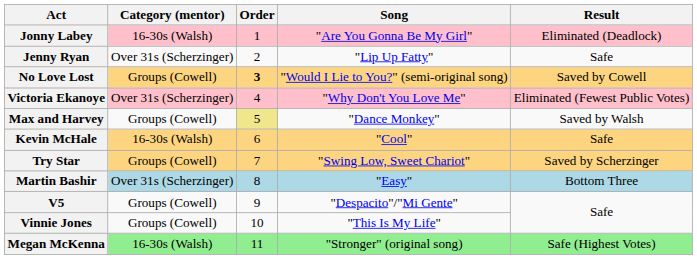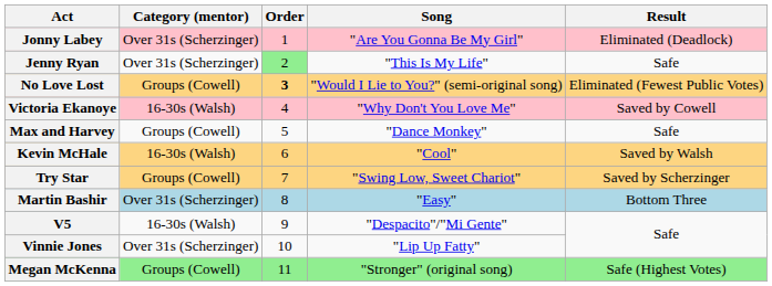Jonny Labey | Category (mentor): 16-30s (Walsh) -> Over 31s (Scherzinger)
Jenny Ryan | Order: no background -> lightgreen background
Jenny Ryan | Song: "Lip Up Fatty" -> "This Is My Life"
No Love Lost | Result: Saved by Cowell -> Eliminated (Fewest Public Votes)
Victoria Ekanoye | Category (mentor): Over 31s (Scherzinger) -> 16-30s (Walsh)
Victoria Ekanoye | Result: Eliminated (Fewest Public Votes) -> Saved by Cowell
Max and Harvey | Order: khaki background -> no background
Max and Harvey | Result: Saved by Walsh -> Safe
Kevin McHale | Result: Safe -> Saved by Walsh
V5 | Category (mentor): Groups (Cowell) -> 16-30s (Walsh)
Vinnie Jones | Category (mentor): Groups (Cowell) -> Over 31s (Scherzinger)
Vinnie Jones | Song: "This Is My Life" -> "Lip Up Fatty"
Megan McKenna | Category (mentor): 16-30s (Walsh) -> Groups (Cowell)
